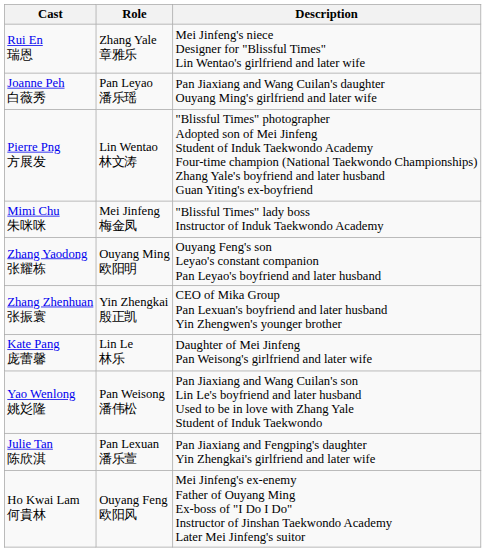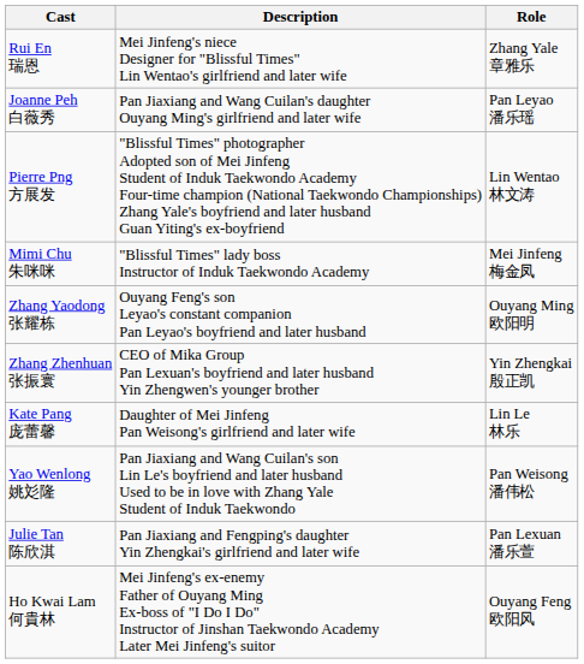columns swapped: Role <-> Description
